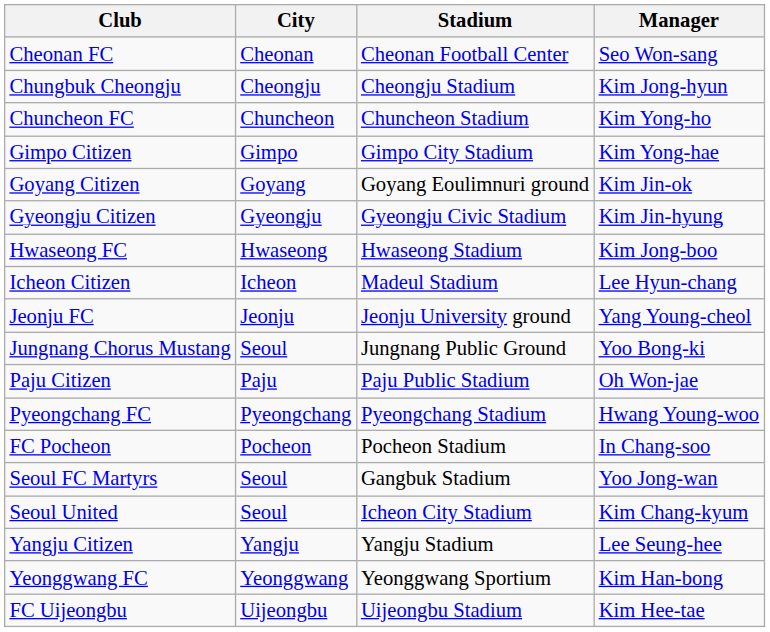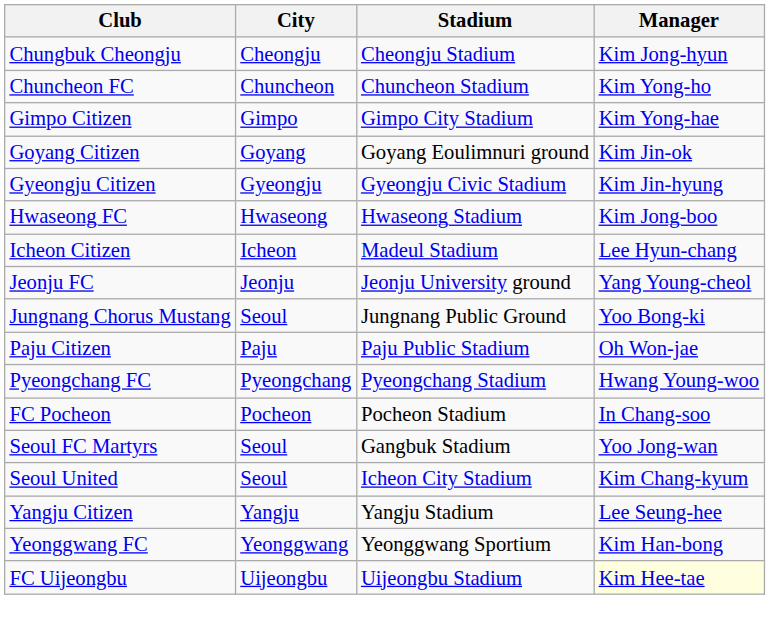- row: Cheonan FC | Cheonan | Cheonan Football Center | Seo Won-sang
FC Uijeongbu | Manager: no background -> lightyellow background
